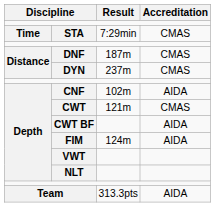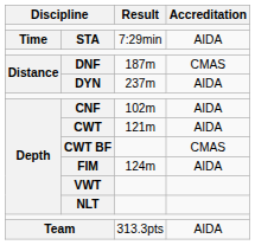STA | Accreditation: CMAS -> AIDA
DYN | Accreditation: CMAS -> AIDA
CWT | Accreditation: CMAS -> AIDA
CWT BF | Accreditation: AIDA -> CMAS
